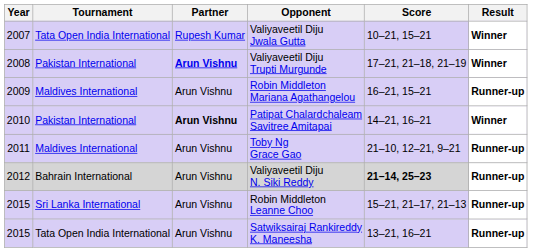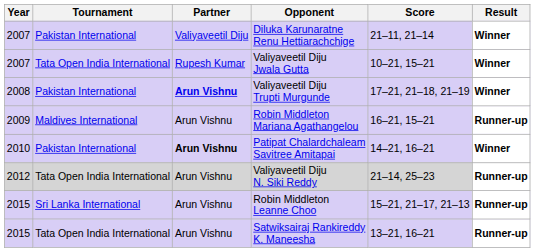+ row: 2007 | Pakistan International | Valiyaveetil Diju | Diluka Karunaratne Renu Hettiarachchige | 21–11, 21–14 | Winner
- row: 2011 | Maldives International | Arun Vishnu | Toby Ng Grace Gao | 21–10, 12–21, 9–21 | Runner-up
Valiyaveetil Diju N. Siki Reddy | Tournament: Bahrain International -> Tata Open India International
Valiyaveetil Diju N. Siki Reddy | Score: bold -> normal
